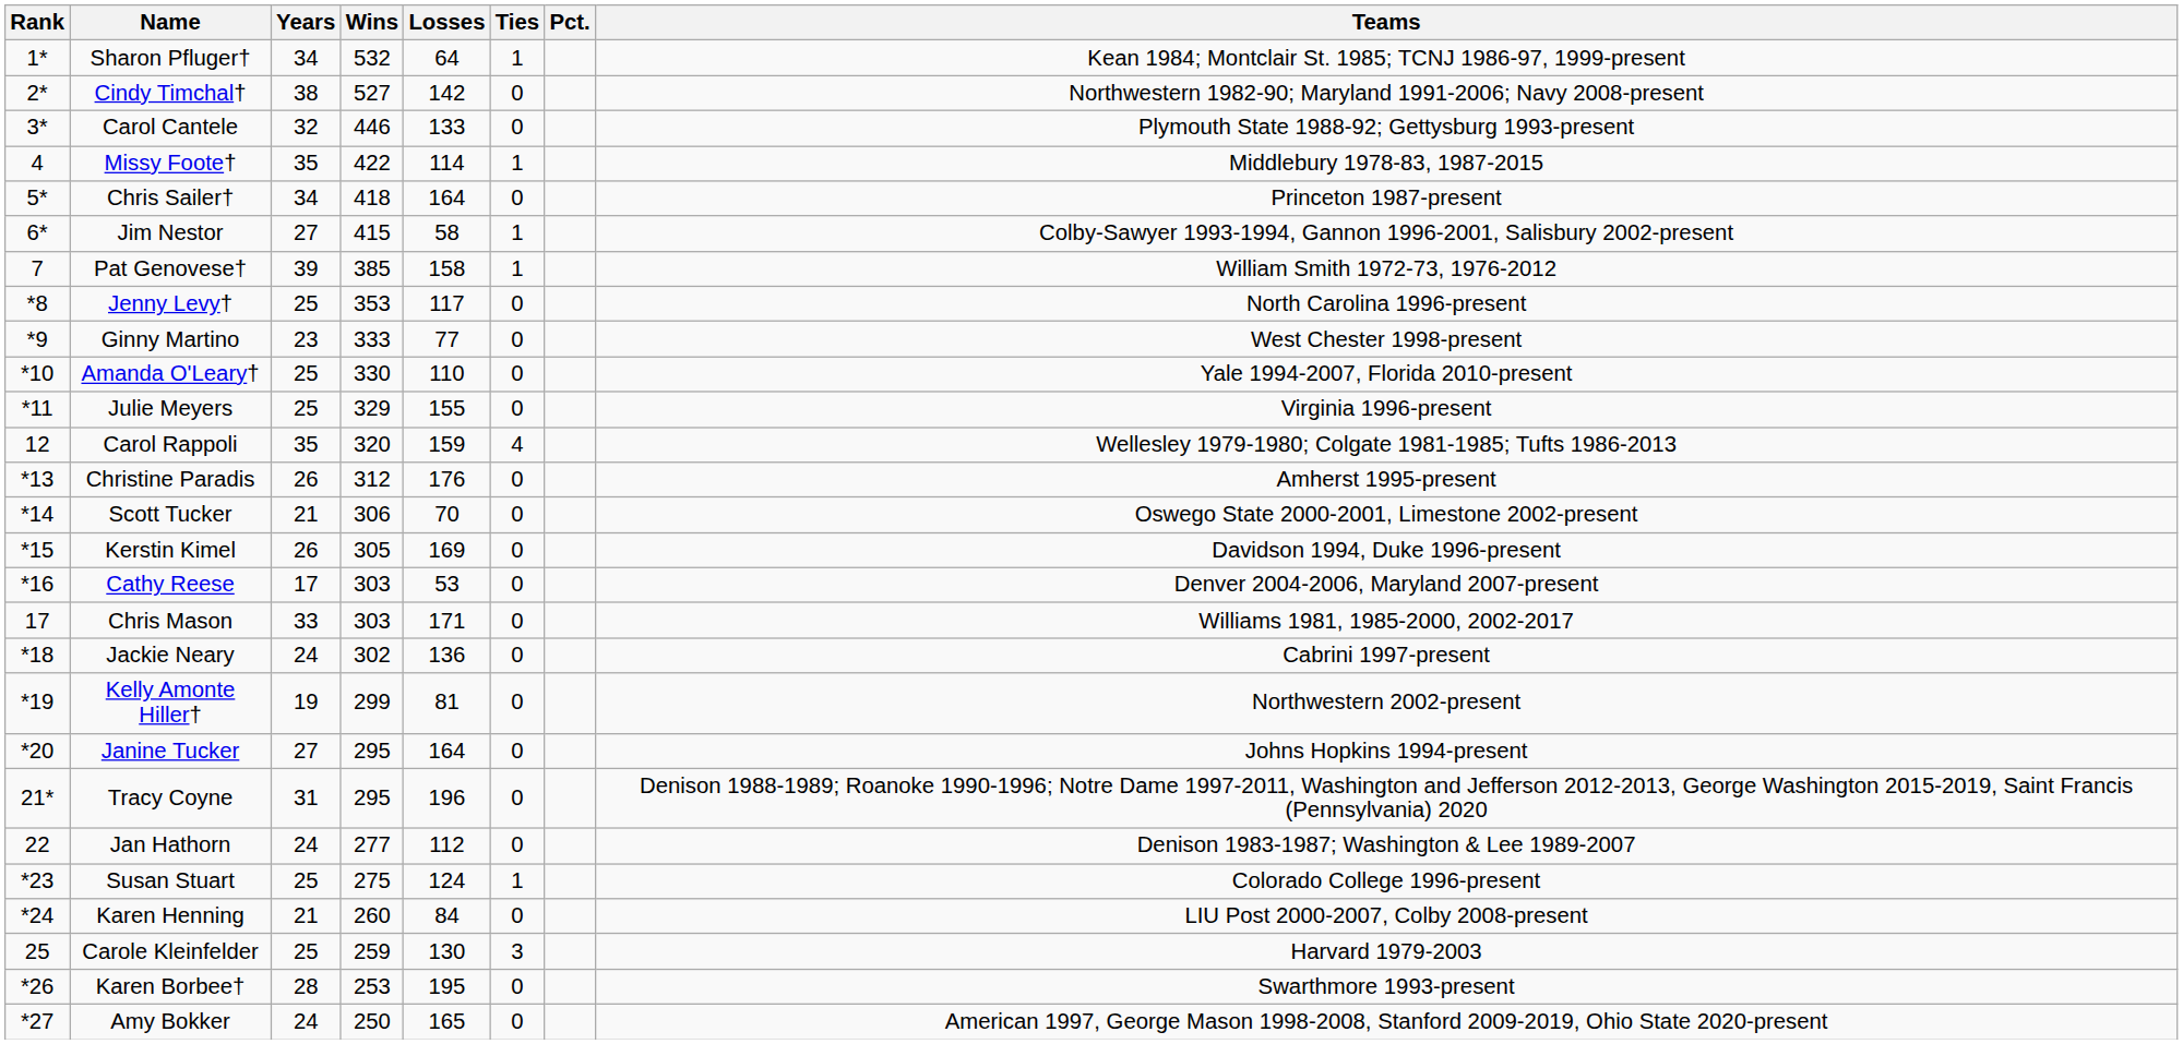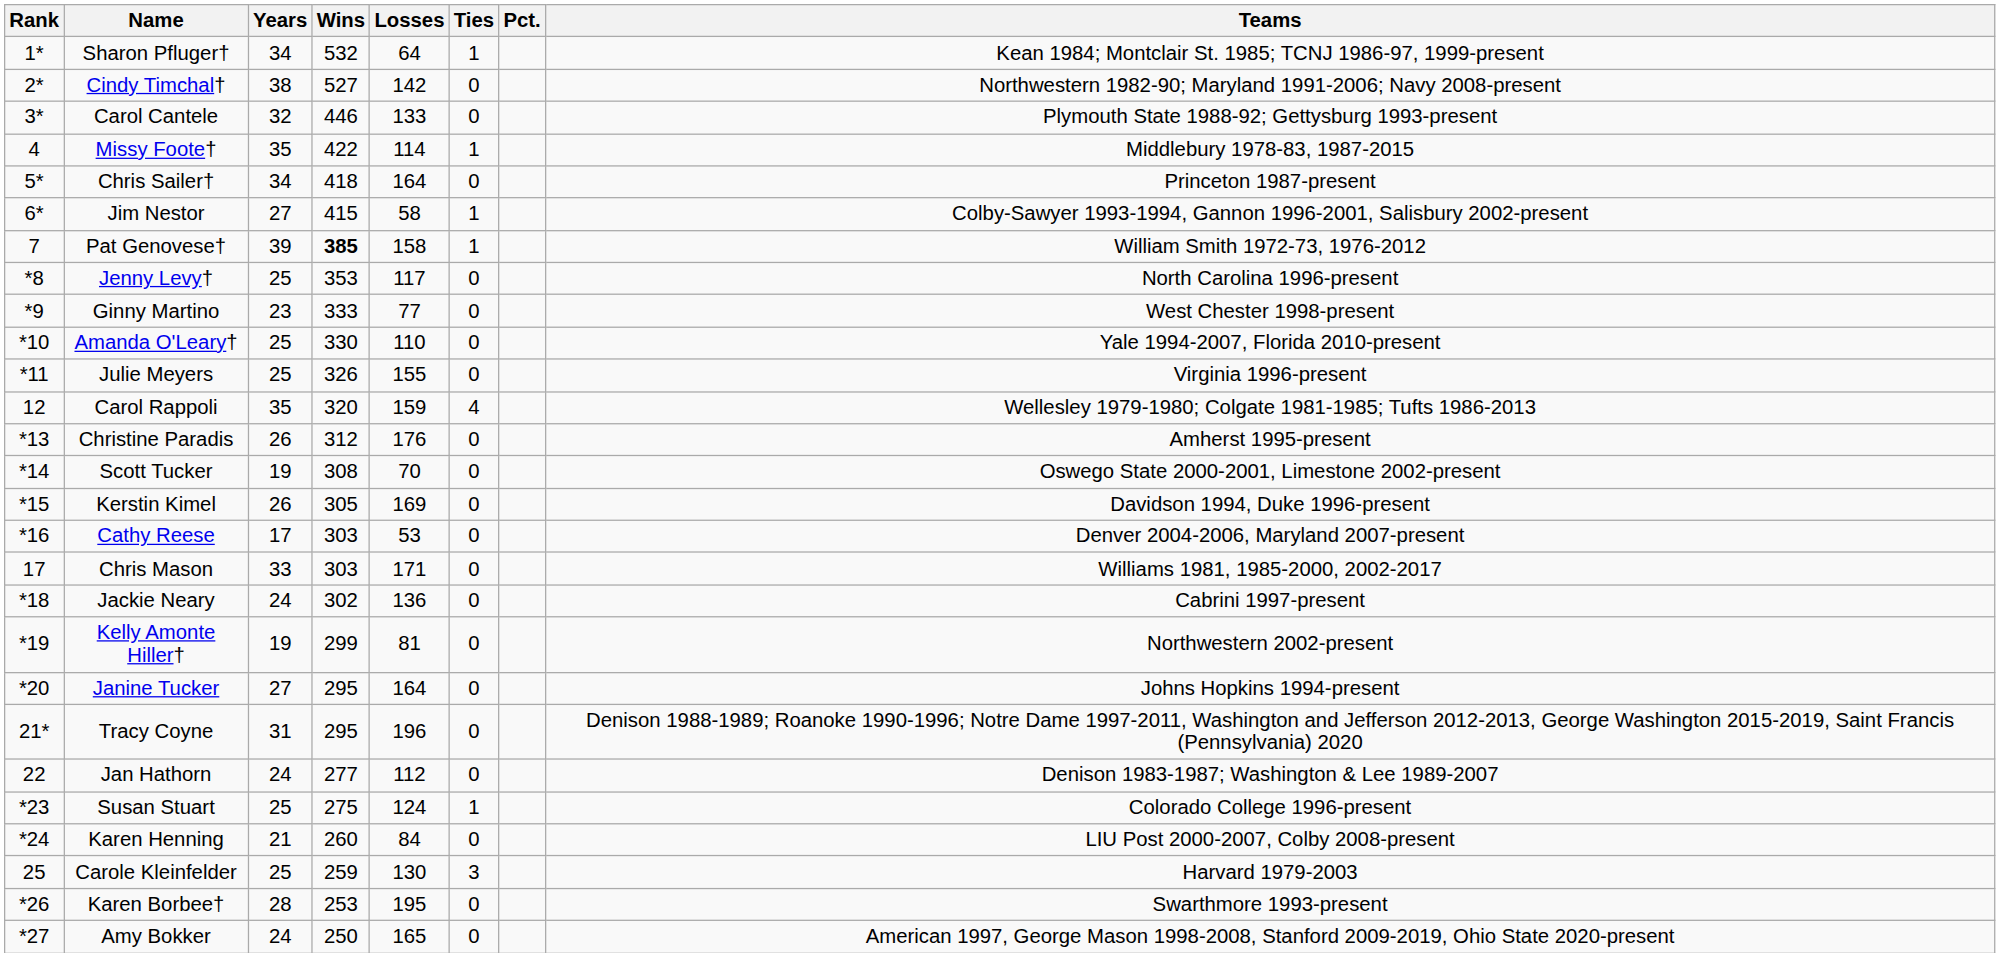Pat Genovese† | Wins: normal -> bold
Julie Meyers | Wins: 329 -> 326
Scott Tucker | Years: 21 -> 19
Scott Tucker | Wins: 306 -> 308
